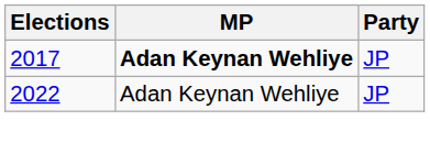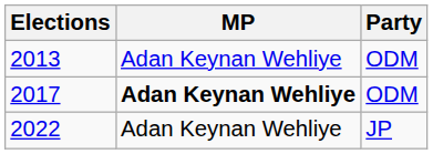+ row: 2013 | Adan Keynan Wehliye | ODM
2017 | Party: JP -> ODM
